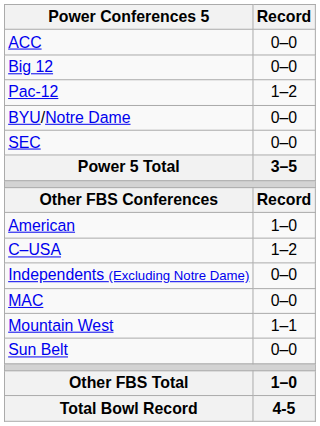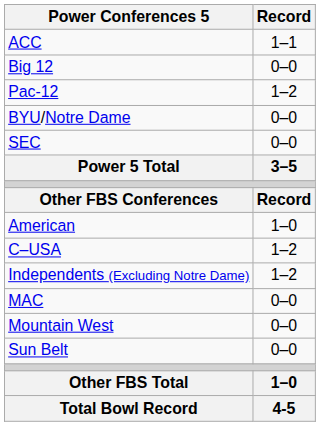ACC | Record: 0–0 -> 1–1
Independents (Excluding Notre Dame) | Record: 0–0 -> 1–2
Mountain West | Record: 1–1 -> 0–0
